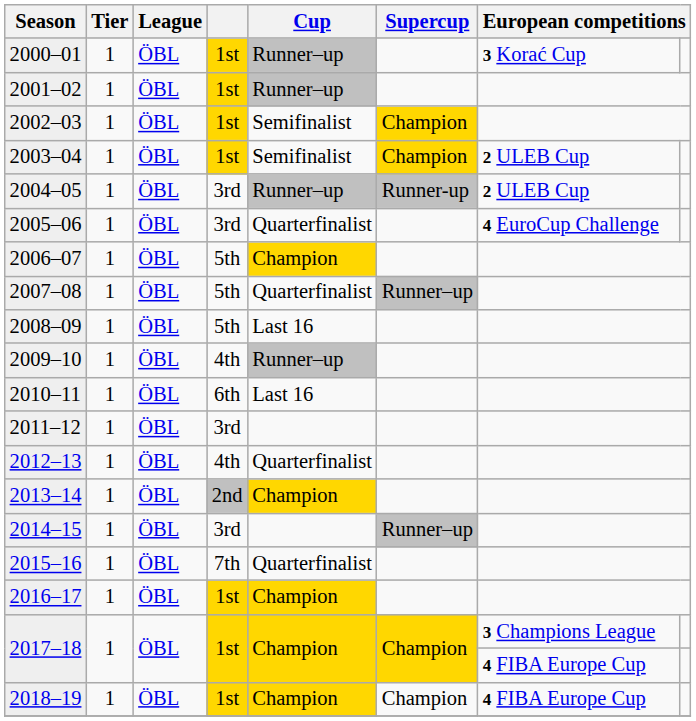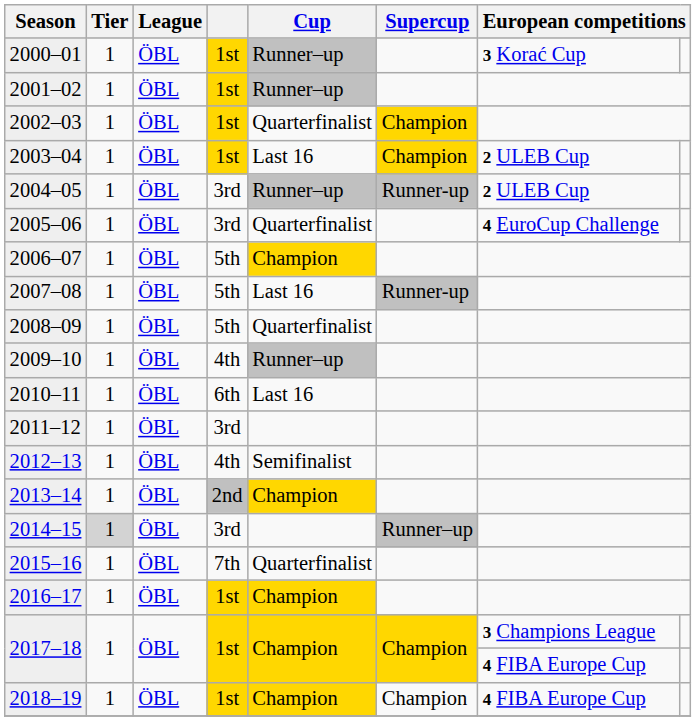2002–03 | Cup: Semifinalist -> Quarterfinalist
2003–04 | Cup: Semifinalist -> Last 16
2007–08 | Cup: Quarterfinalist -> Last 16
2007–08 | Supercup: Runner–up -> Runner-up
2008–09 | Cup: Last 16 -> Quarterfinalist
2012–13 | Cup: Quarterfinalist -> Semifinalist
2014–15 | Tier: no background -> lightgrey background
